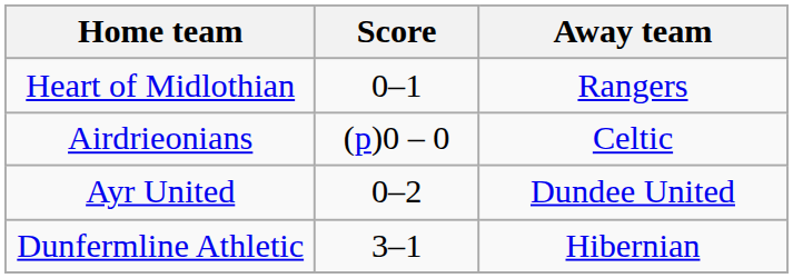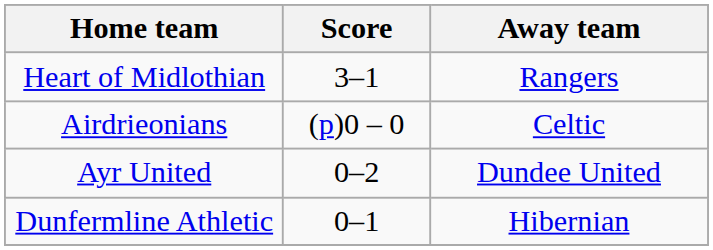Heart of Midlothian | Score: 0–1 -> 3–1
Dunfermline Athletic | Score: 3–1 -> 0–1
